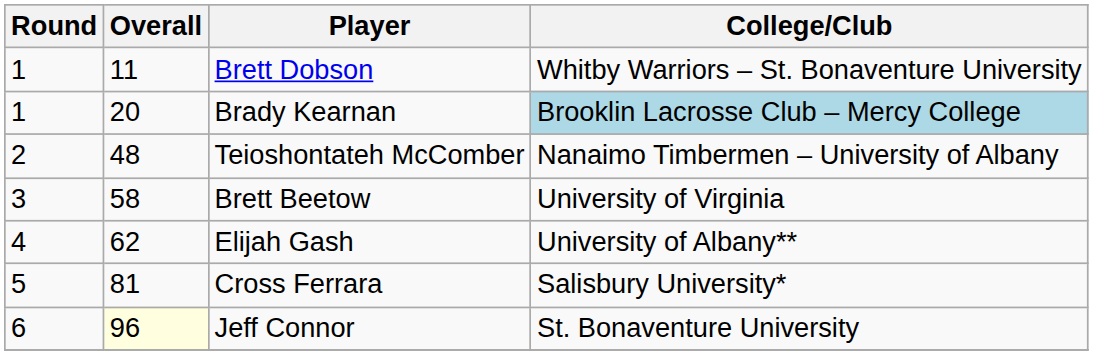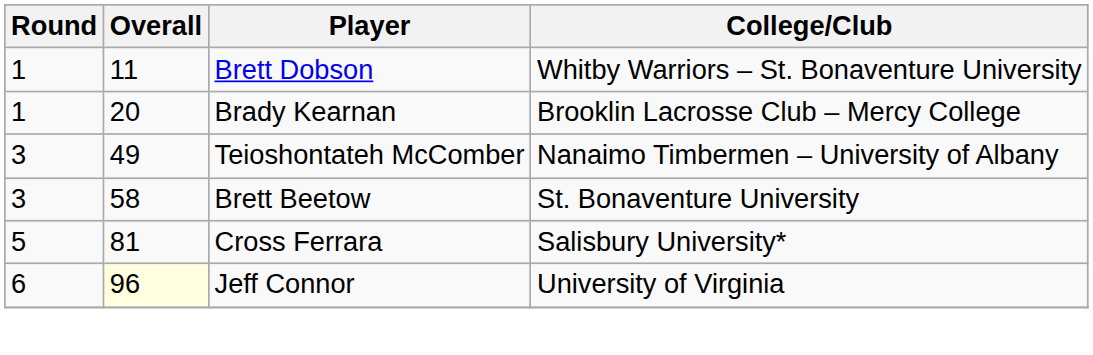Brady Kearnan | College/Club: lightblue background -> no background
Teioshontateh McComber | Round: 2 -> 3
Teioshontateh McComber | Overall: 48 -> 49
Brett Beetow | College/Club: University of Virginia -> St. Bonaventure University
- row: 4 | 62 | Elijah Gash | University of Albany**
Jeff Connor | College/Club: St. Bonaventure University -> University of Virginia
